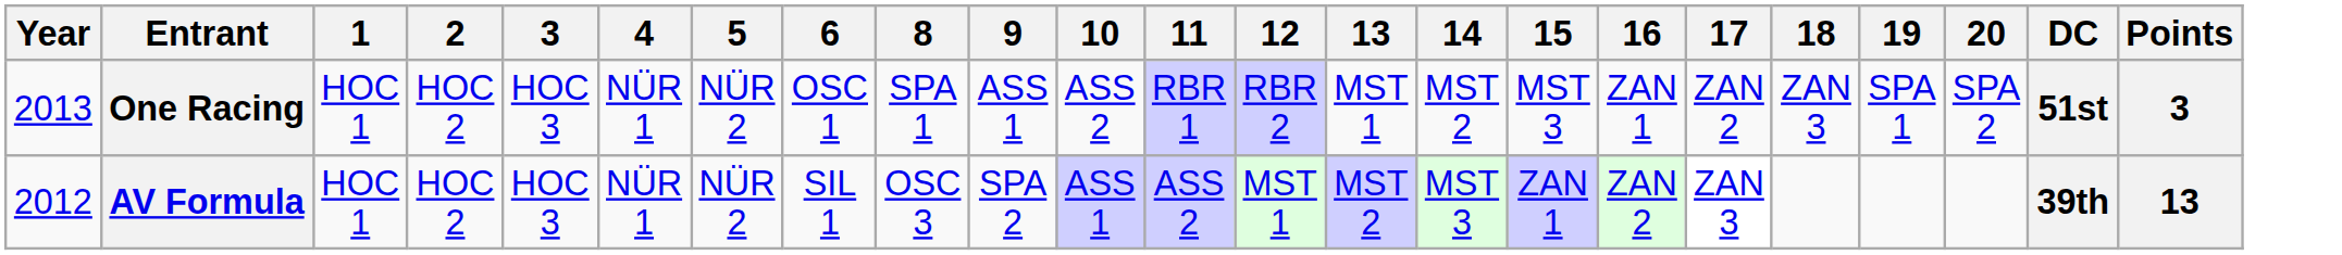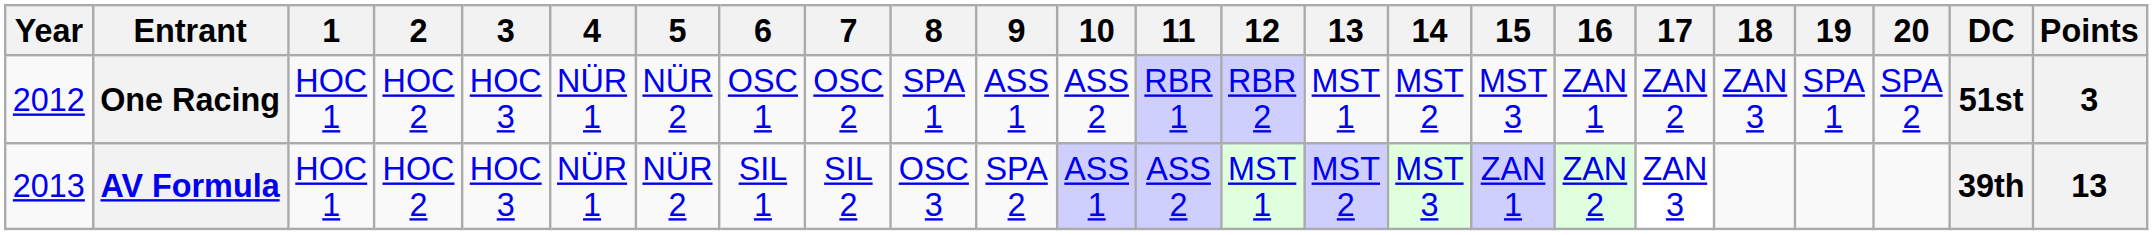+ column: 7 | OSC 2 | SIL 2
One Racing | Year: 2013 -> 2012
AV Formula | Year: 2012 -> 2013
